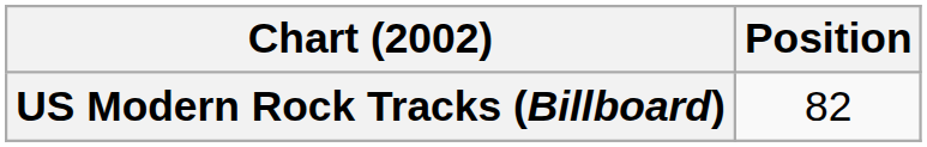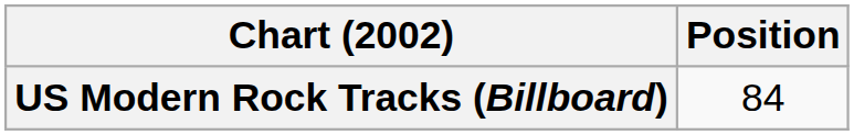US Modern Rock Tracks (Billboard) | Position: 82 -> 84
